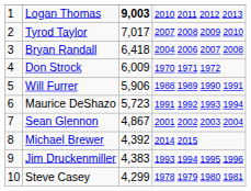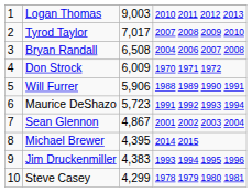Logan Thomas | column 3: bold -> normal
Bryan Randall | column 3: 6,418 -> 6,508
Michael Brewer | column 3: 4,392 -> 4,395
